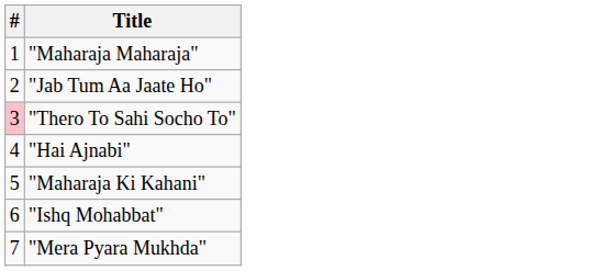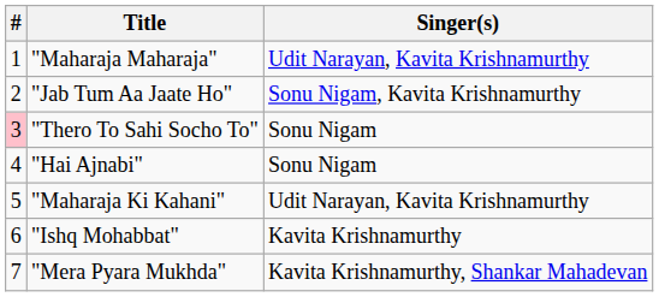+ column: Singer(s) | Udit Narayan, Kavita Krishnamurthy | Sonu Nigam, Kavita Krishnamurthy | Sonu Nigam | Sonu Nigam | Udit Narayan, Kavita Krishnamurthy | Kavita Krishnamurthy | Kavita Krishnamurthy, Shankar Mahadevan
